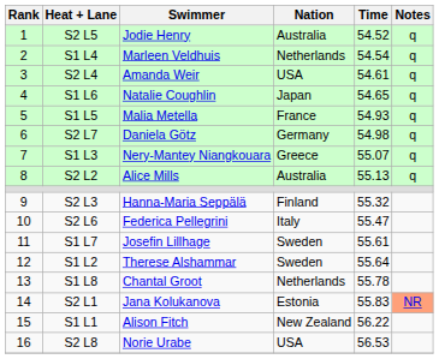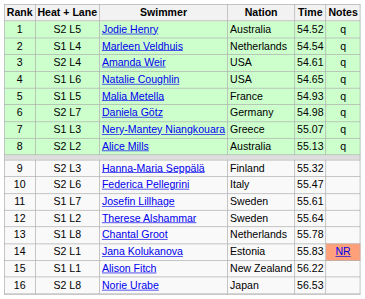S1 L6 | Nation: Japan -> USA
S2 L8 | Nation: USA -> Japan
